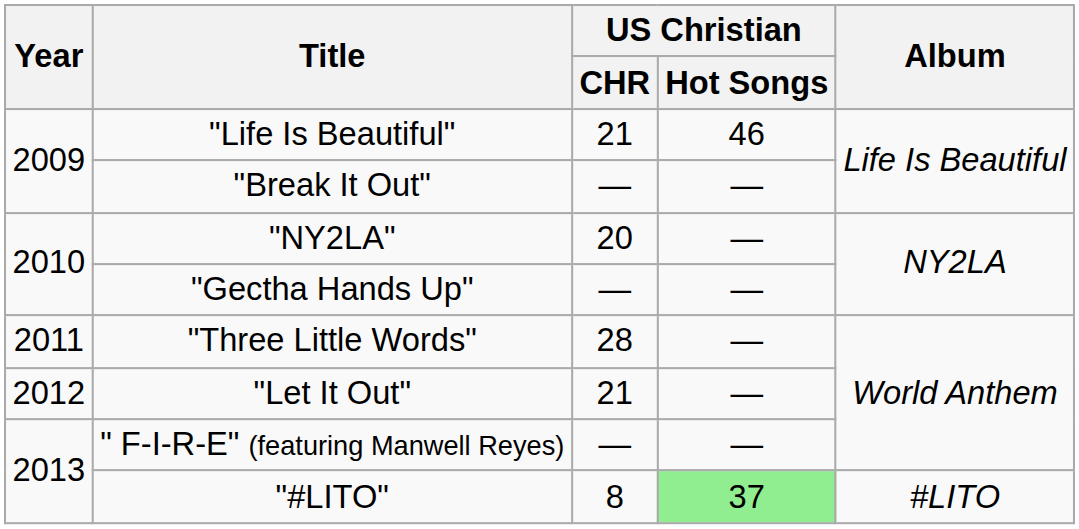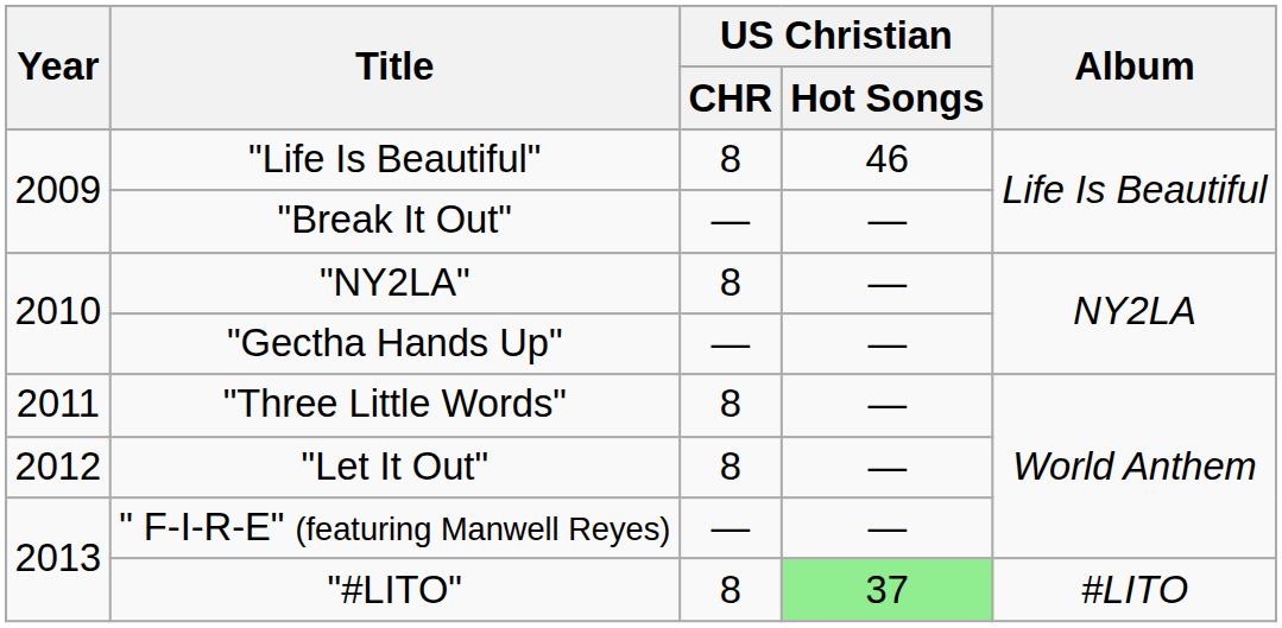"Life Is Beautiful" | US Christian / CHR: 21 -> 8
"NY2LA" | US Christian / CHR: 20 -> 8
"Three Little Words" | US Christian / CHR: 28 -> 8
"Let It Out" | US Christian / CHR: 21 -> 8
